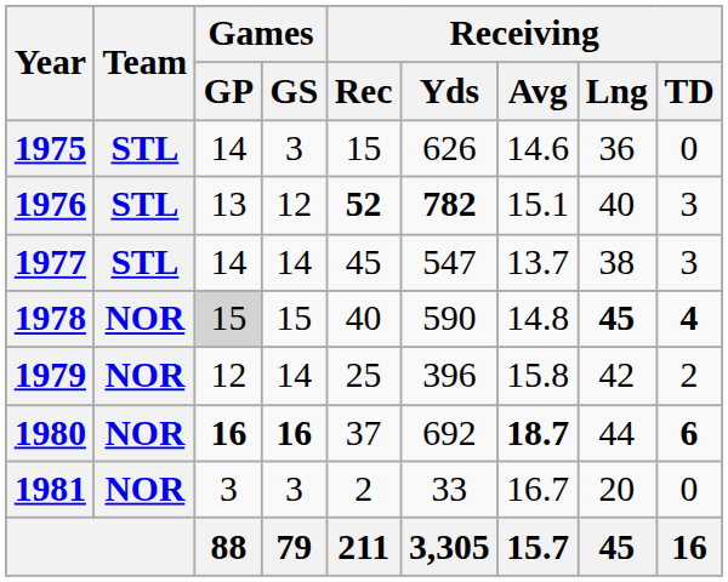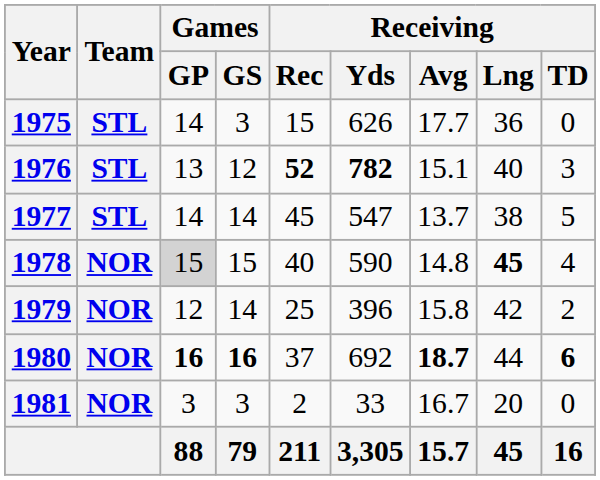1975 | Receiving / Avg: 14.6 -> 17.7
1977 | Receiving / TD: 3 -> 5
1978 | Receiving / TD: bold -> normal
